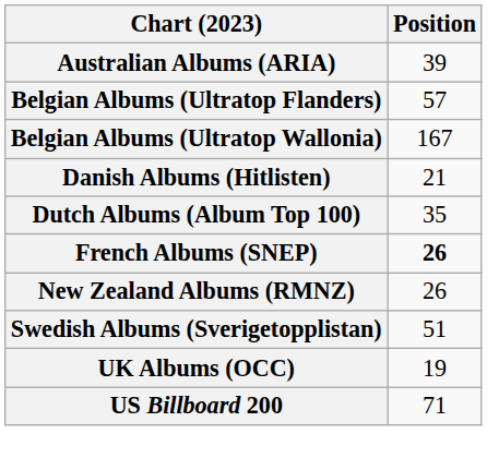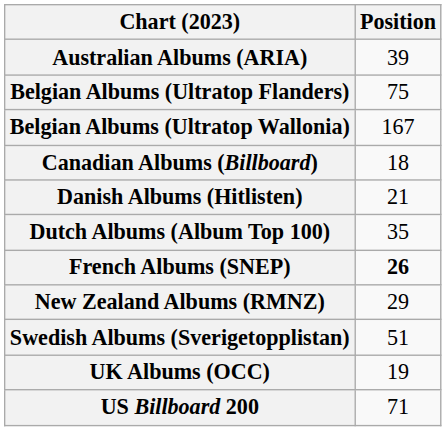Belgian Albums (Ultratop Flanders) | Position: 57 -> 75
+ row: Canadian Albums (Billboard) | 18
New Zealand Albums (RMNZ) | Position: 26 -> 29
